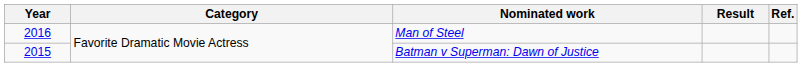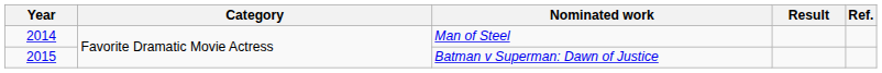Man of Steel | Year: 2016 -> 2014
